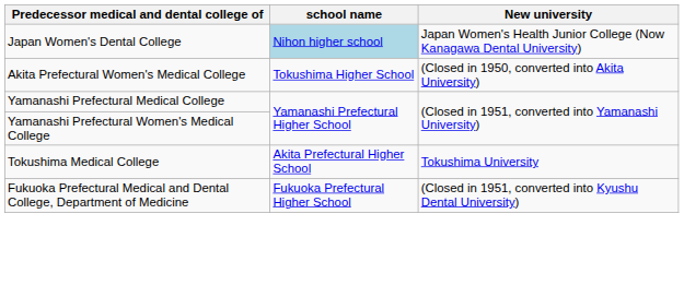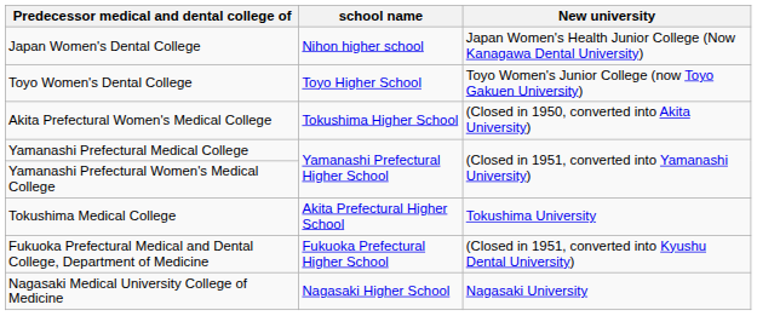Japan Women's Dental College | school name: lightblue background -> no background
+ row: Toyo Women's Dental College | Toyo Higher School | Toyo Women's Junior College (now Toyo Gakuen University)
+ row: Nagasaki Medical University College of Medicine | Nagasaki Higher School | Nagasaki University
